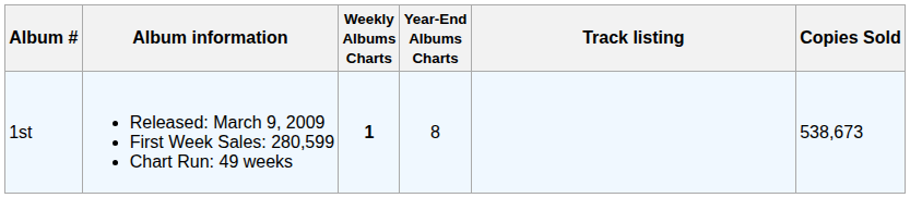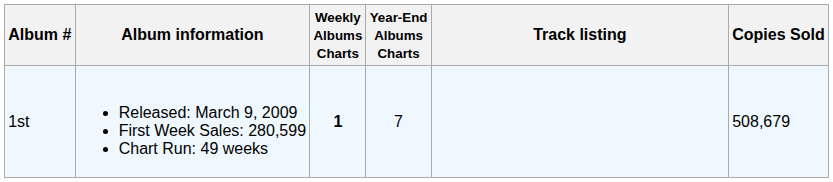1st | Year-End Albums Charts: 8 -> 7
1st | Copies Sold: 538,673 -> 508,679
